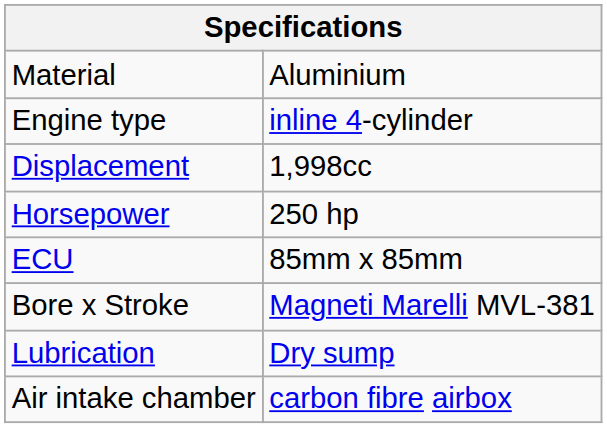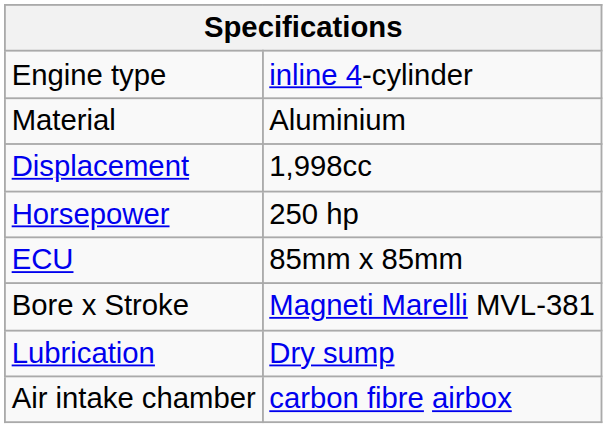rows swapped: Engine type <-> Material
